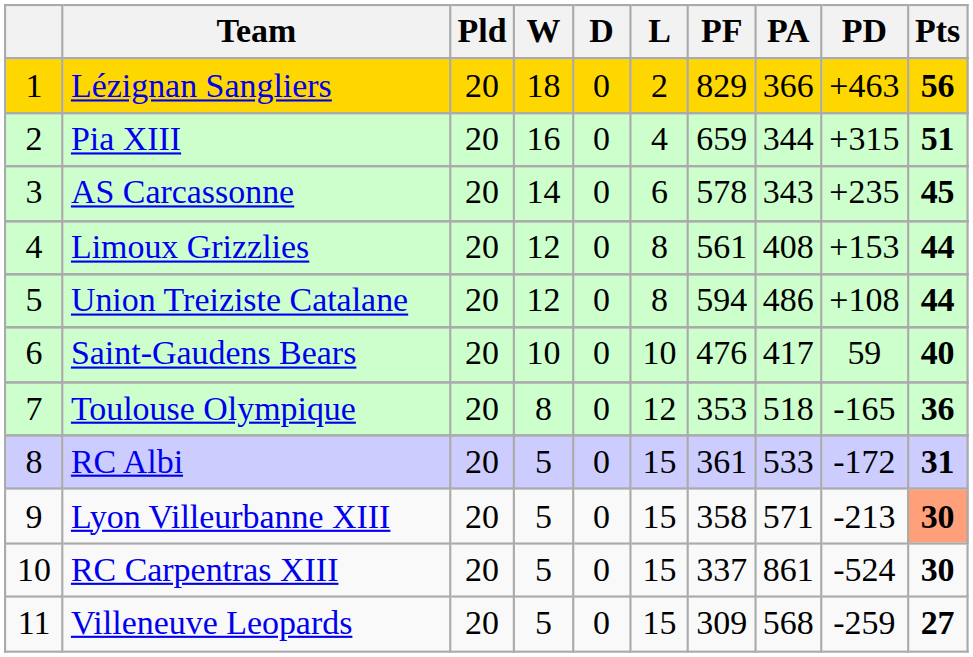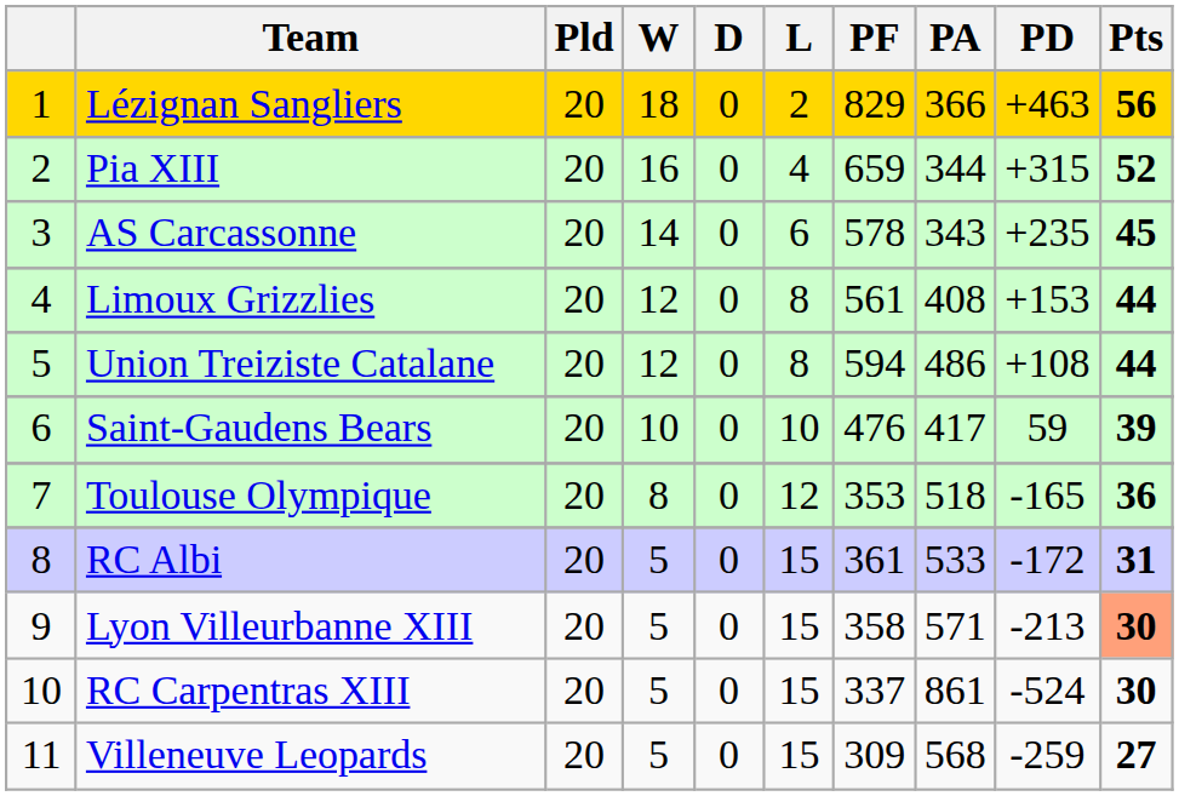Pia XIII | Pts: 51 -> 52
Saint-Gaudens Bears | Pts: 40 -> 39
